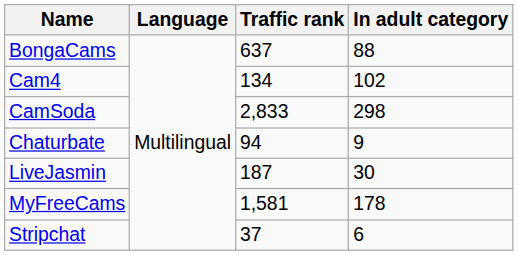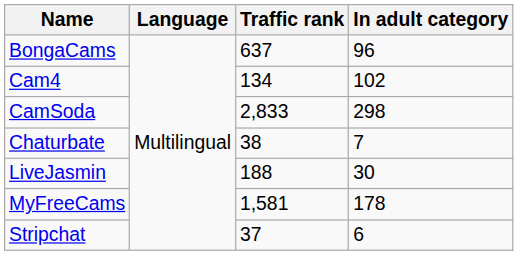BongaCams | In adult category: 88 -> 96
Chaturbate | Traffic rank: 94 -> 38
Chaturbate | In adult category: 9 -> 7
LiveJasmin | Traffic rank: 187 -> 188
